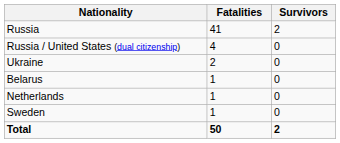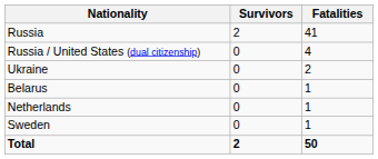columns swapped: Fatalities <-> Survivors
